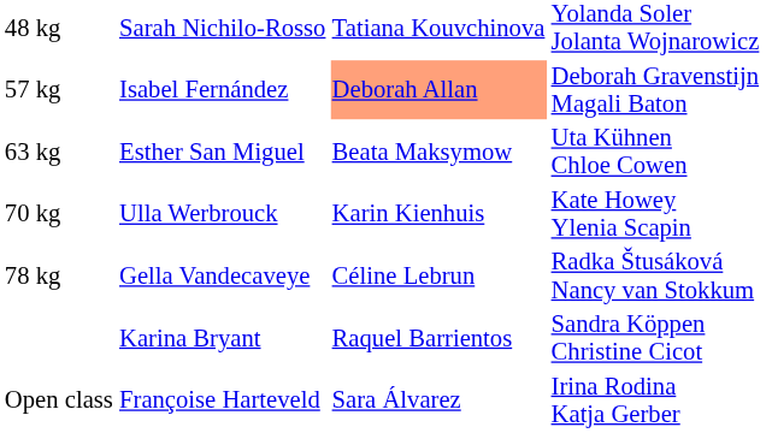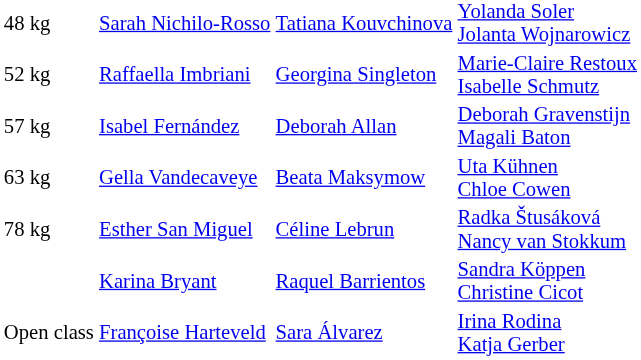+ row: 52 kg | Raffaella Imbriani | Georgina Singleton | Marie-Claire Restoux Isabelle Schmutz
57 kg | column 3: lightsalmon background -> no background
63 kg | column 2: Esther San Miguel -> Gella Vandecaveye
- row: 70 kg | Ulla Werbrouck | Karin Kienhuis | Kate Howey Ylenia Scapin
78 kg | column 2: Gella Vandecaveye -> Esther San Miguel
